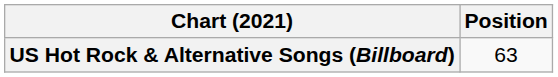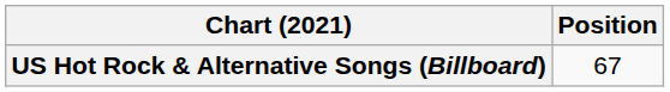US Hot Rock & Alternative Songs (Billboard) | Position: 63 -> 67
